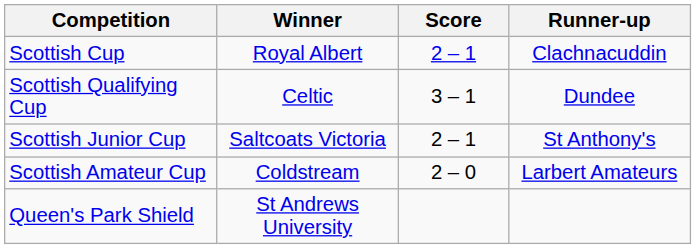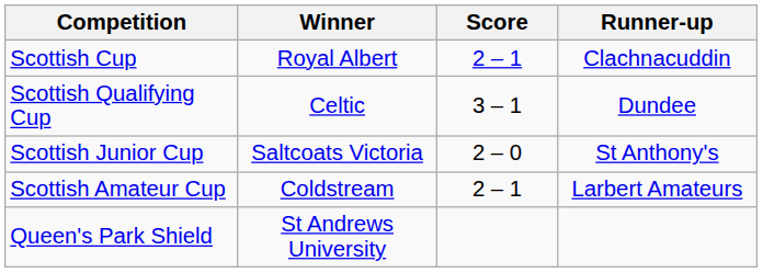Scottish Junior Cup | Score: 2 – 1 -> 2 – 0
Scottish Amateur Cup | Score: 2 – 0 -> 2 – 1
